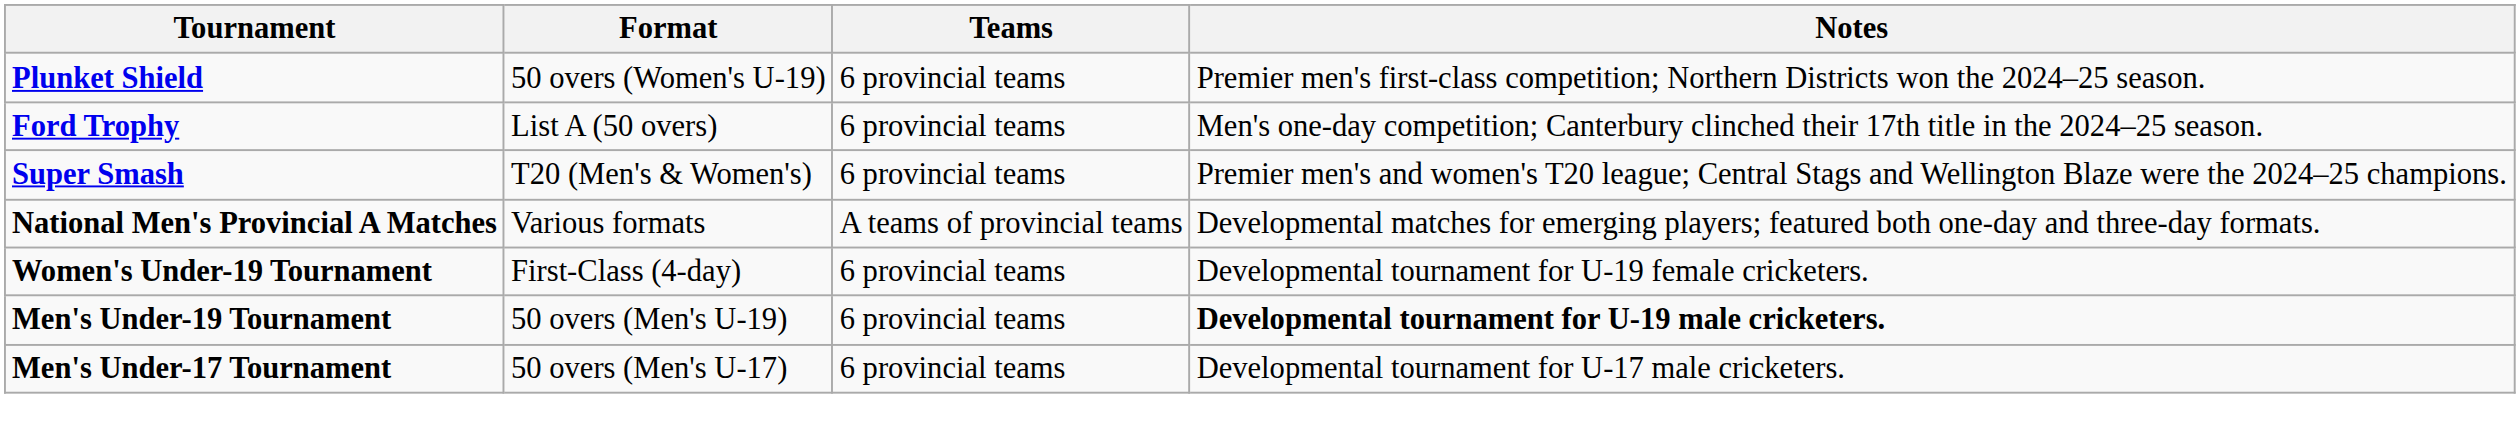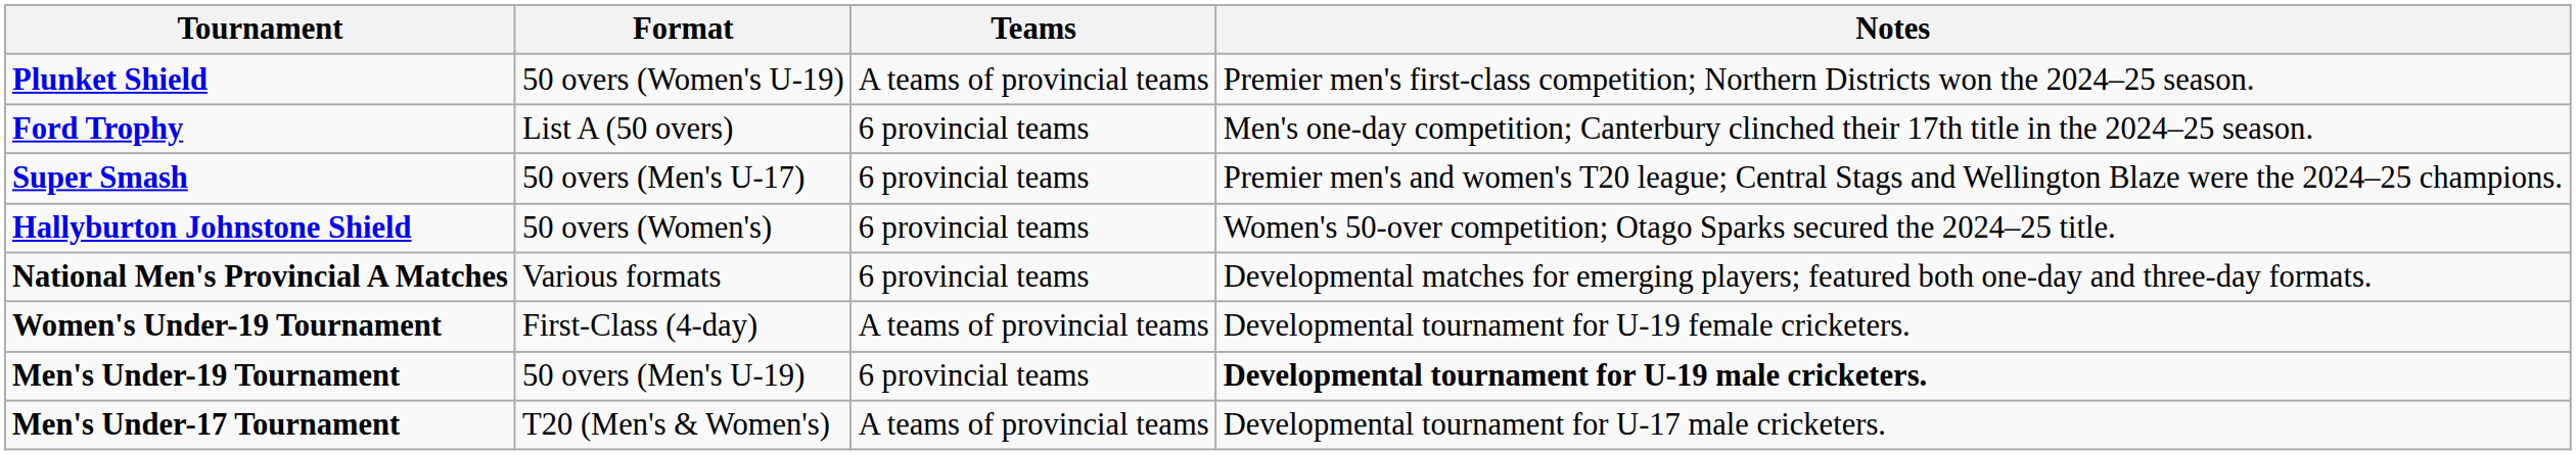Plunket Shield | Teams: 6 provincial teams -> A teams of provincial teams
Super Smash | Format: T20 (Men's & Women's) -> 50 overs (Men's U-17)
+ row: Hallyburton Johnstone Shield | 50 overs (Women's) | 6 provincial teams | Women's 50-over competition; Otago Sparks secured the 2024–25 title.
National Men's Provincial A Matches | Teams: A teams of provincial teams -> 6 provincial teams
Women's Under-19 Tournament | Teams: 6 provincial teams -> A teams of provincial teams
Men's Under-17 Tournament | Format: 50 overs (Men's U-17) -> T20 (Men's & Women's)
Men's Under-17 Tournament | Teams: 6 provincial teams -> A teams of provincial teams
